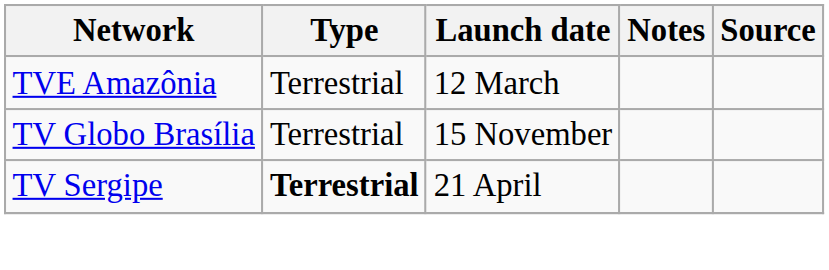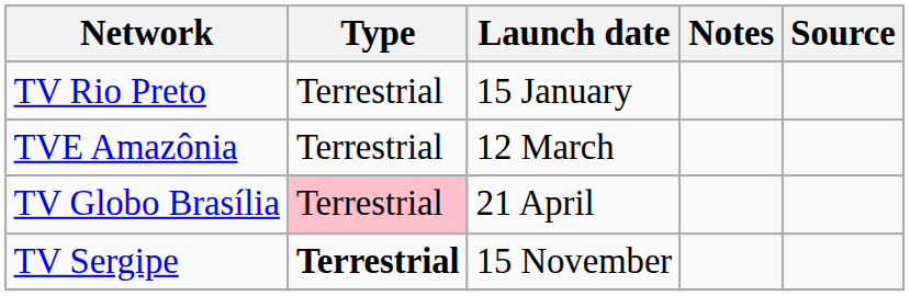+ row: TV Rio Preto | Terrestrial | 15 January
TV Globo Brasília | Type: no background -> pink background
TV Globo Brasília | Launch date: 15 November -> 21 April
TV Sergipe | Launch date: 21 April -> 15 November
